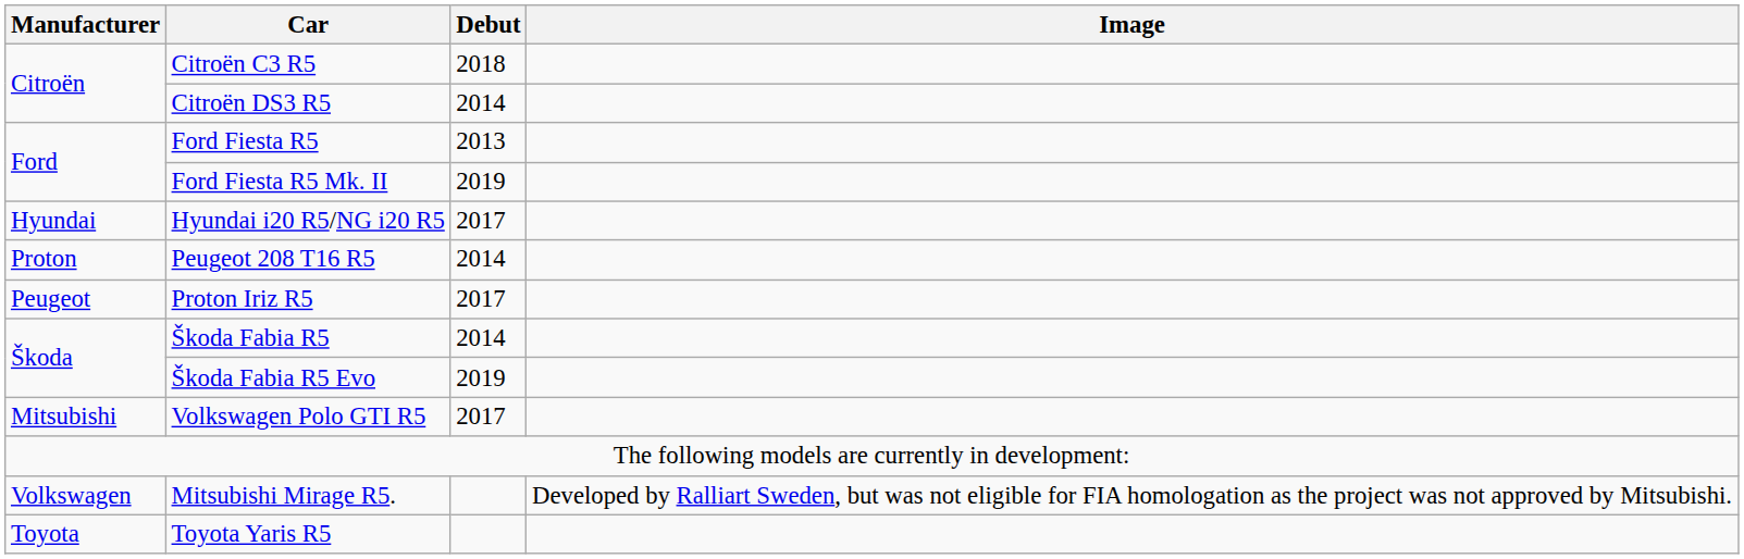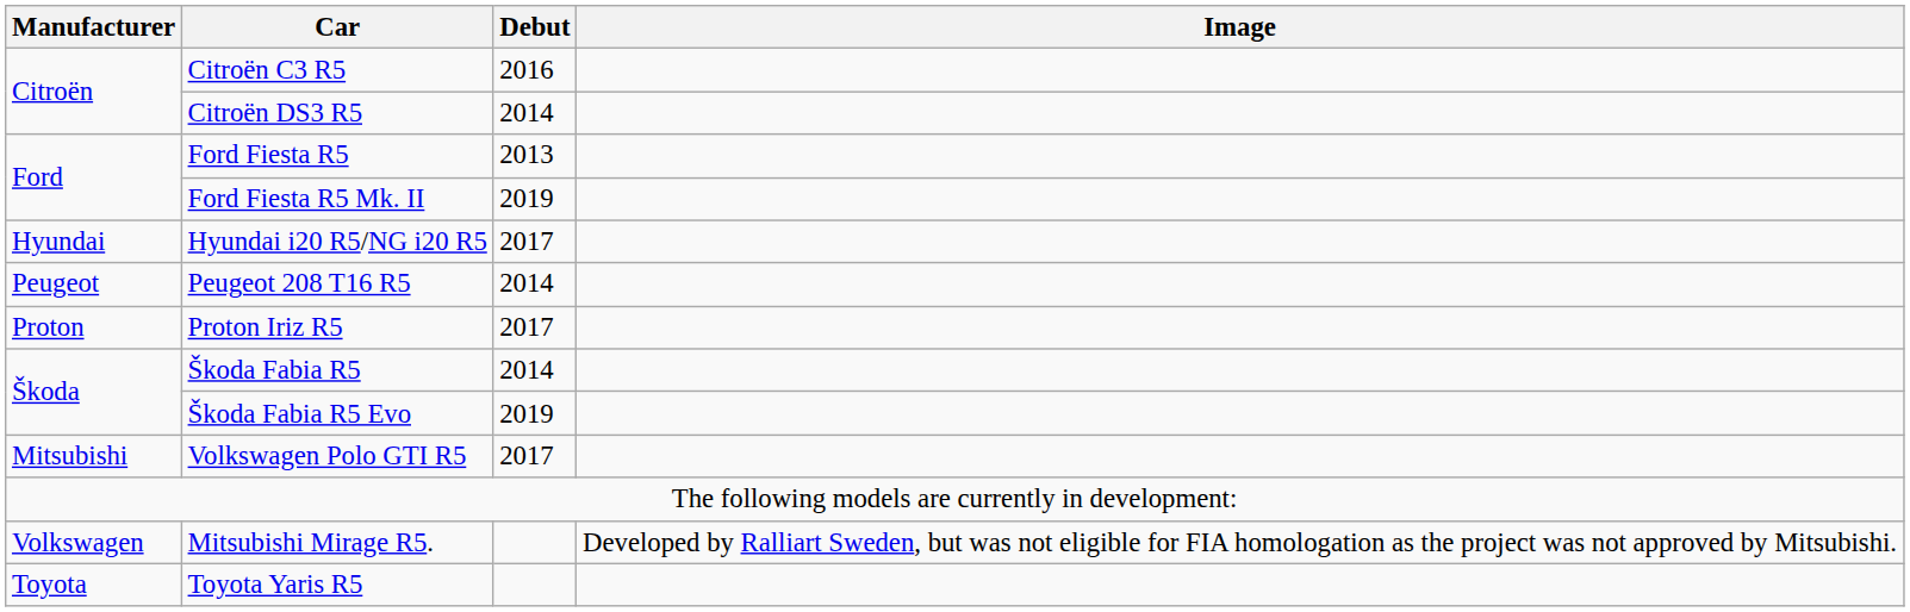Citroën C3 R5 | Debut: 2018 -> 2016
Peugeot 208 T16 R5 | Manufacturer: Proton -> Peugeot
Proton Iriz R5 | Manufacturer: Peugeot -> Proton
